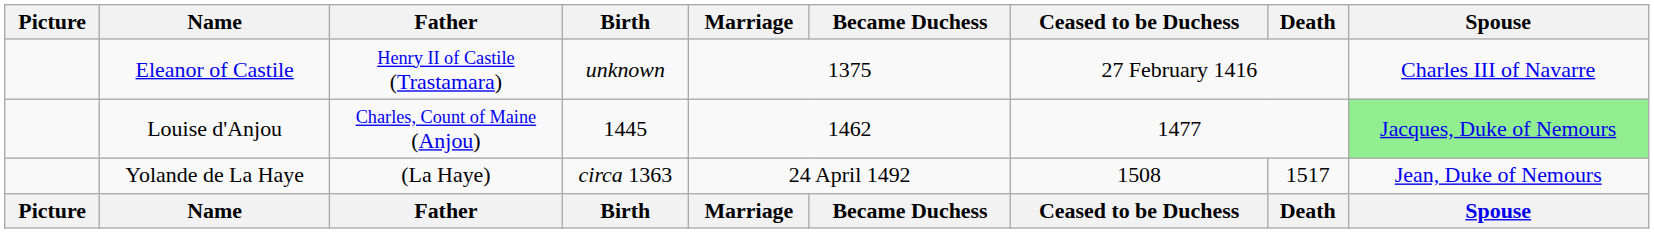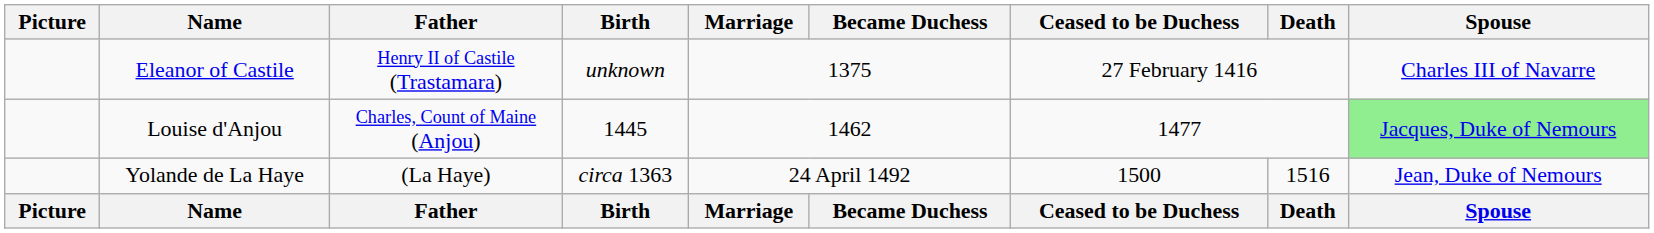Yolande de La Haye | Ceased to be Duchess: 1508 -> 1500
Yolande de La Haye | Death: 1517 -> 1516
